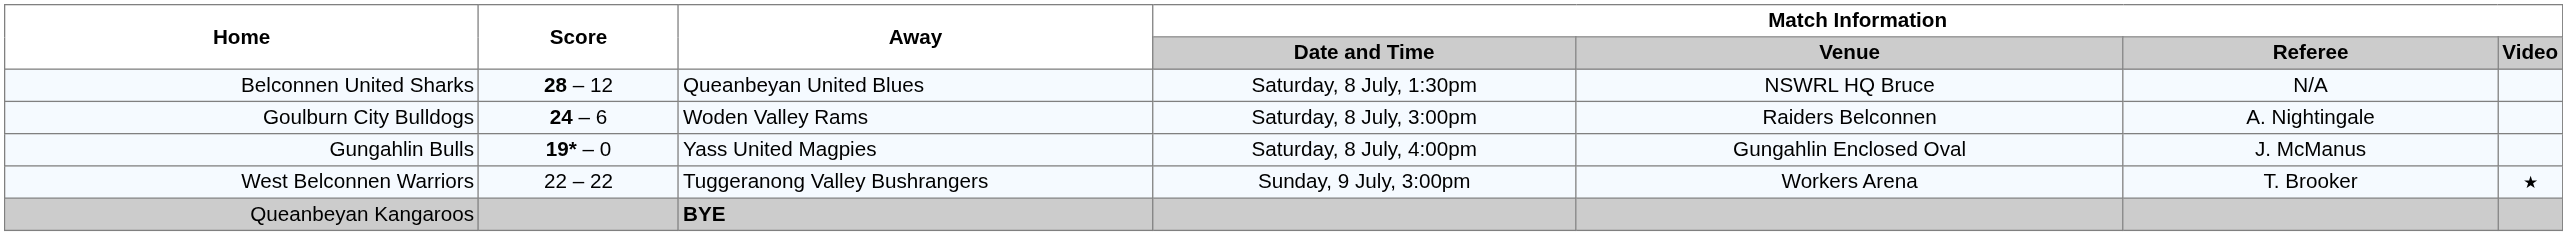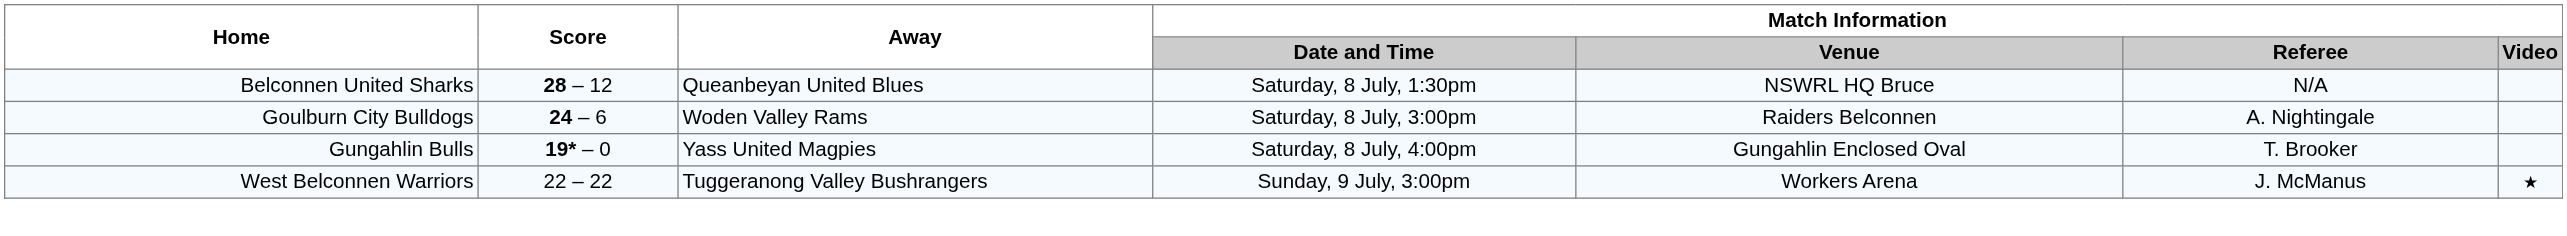Gungahlin Bulls | Match Information / Referee: J. McManus -> T. Brooker
West Belconnen Warriors | Match Information / Referee: T. Brooker -> J. McManus
- row: Queanbeyan Kangaroos | BYE
